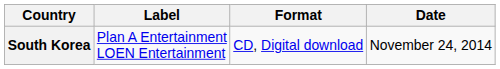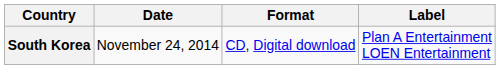columns swapped: Date <-> Label
